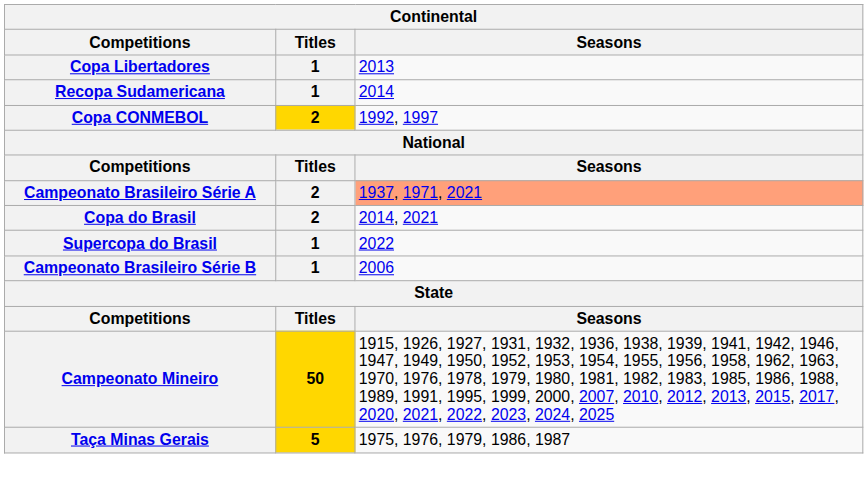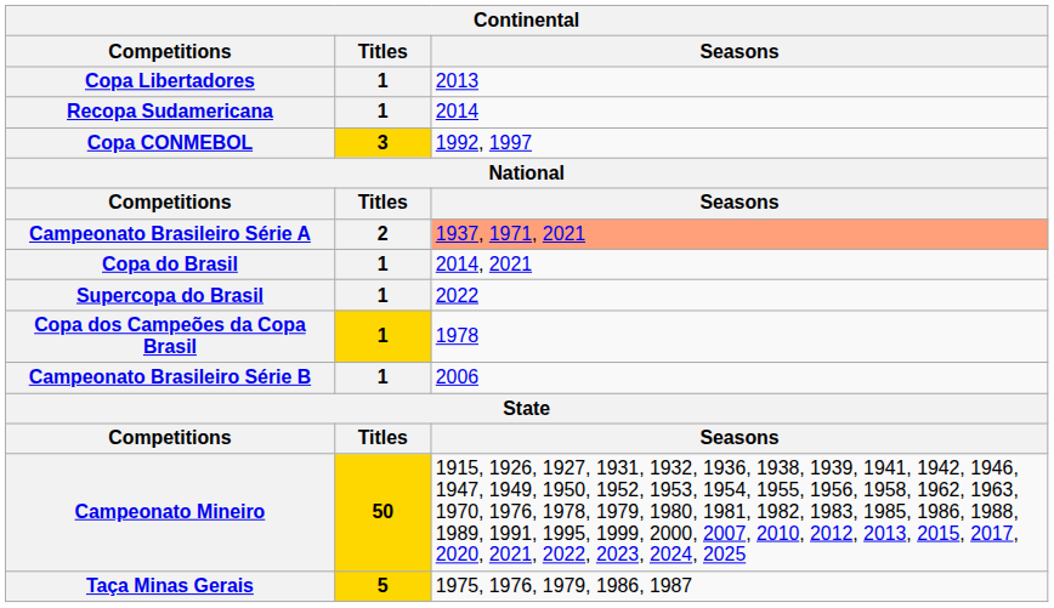Copa CONMEBOL | Titles: 2 -> 3
Copa do Brasil | Titles: 2 -> 1
+ row: Copa dos Campeões da Copa Brasil | 1 | 1978
